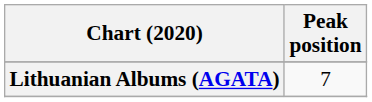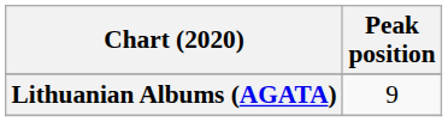Lithuanian Albums (AGATA) | Peak position: 7 -> 9
